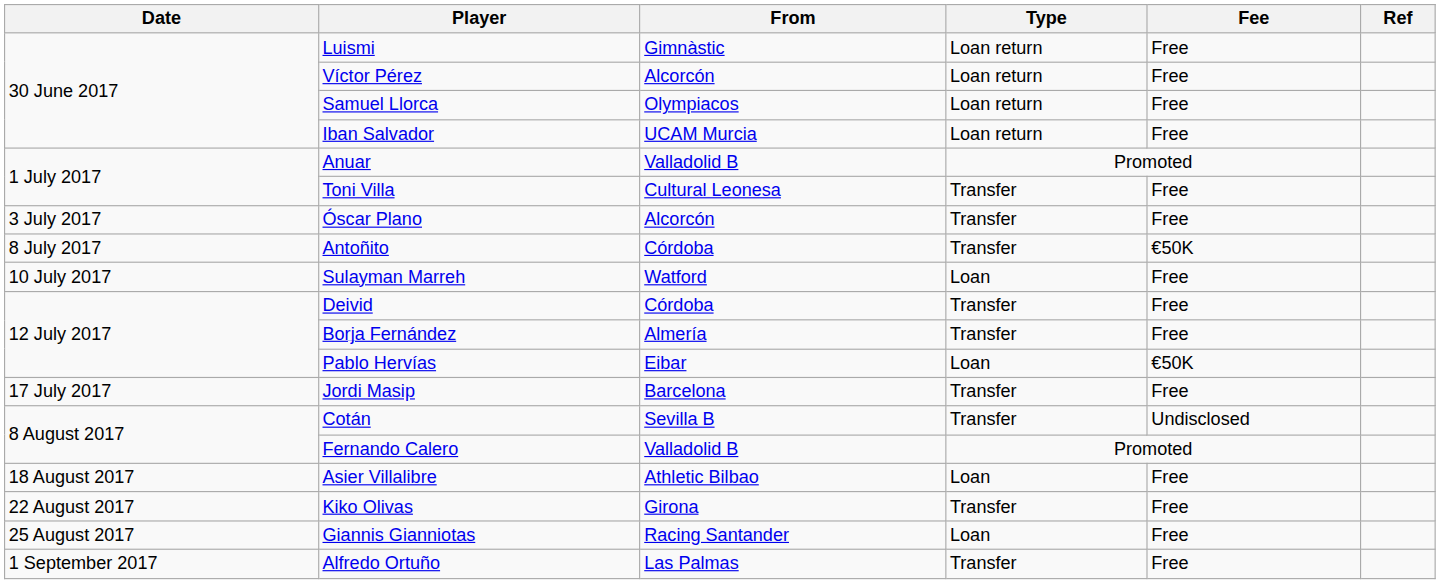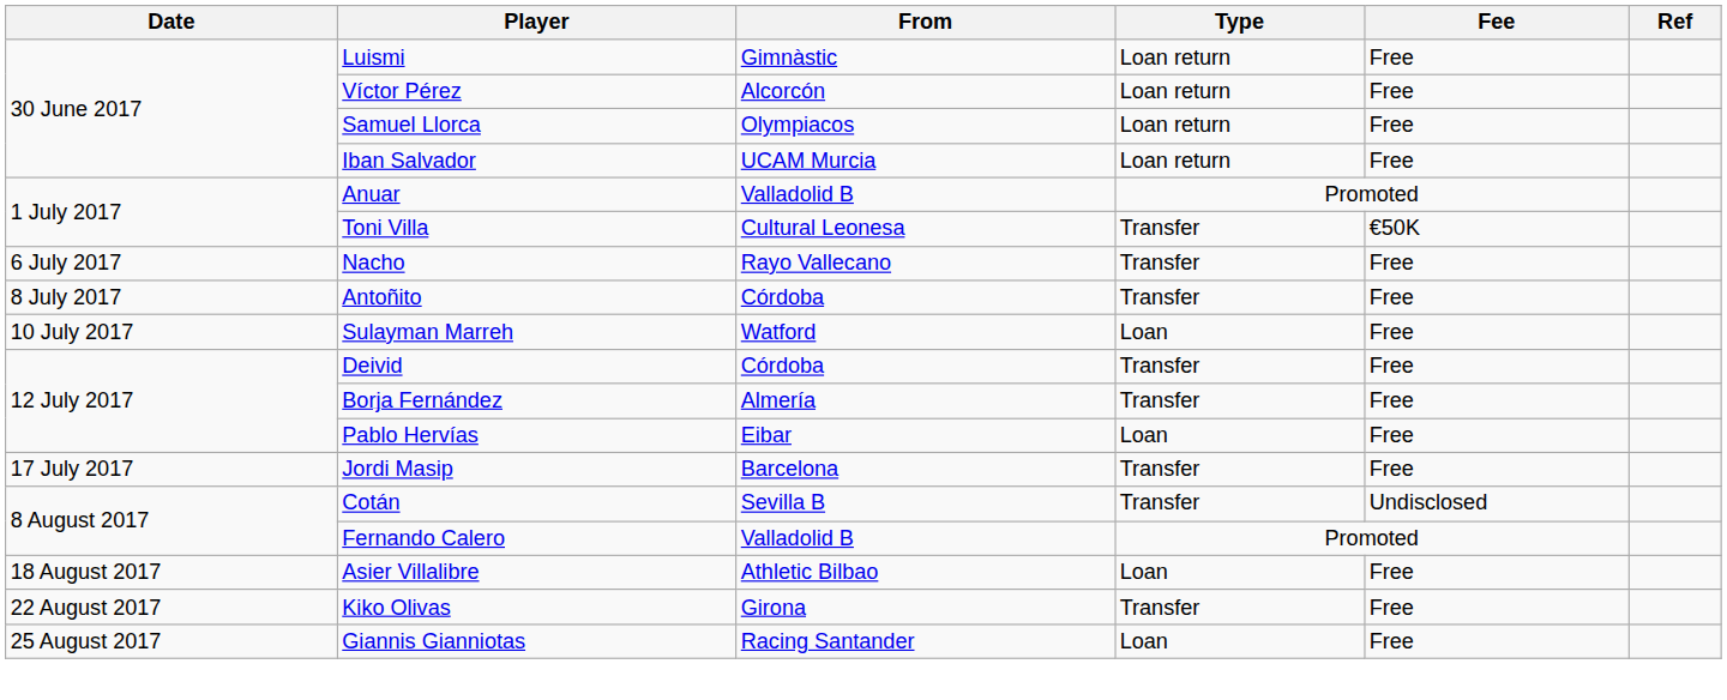Toni Villa | Fee: Free -> €50K
- row: 3 July 2017 | Óscar Plano | Alcorcón | Transfer | Free
+ row: 6 July 2017 | Nacho | Rayo Vallecano | Transfer | Free
Antoñito | Fee: €50K -> Free
Pablo Hervías | Fee: €50K -> Free
- row: 1 September 2017 | Alfredo Ortuño | Las Palmas | Transfer | Free
